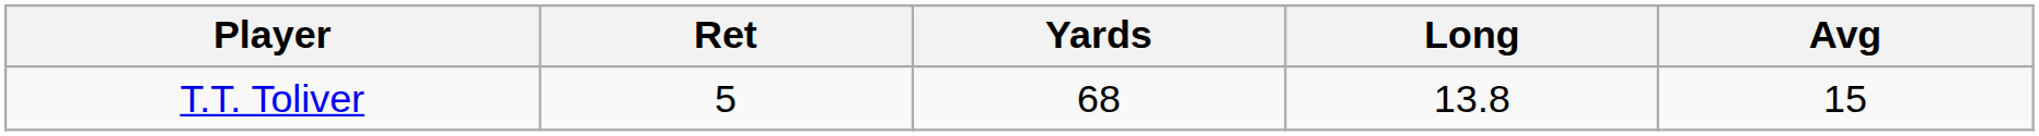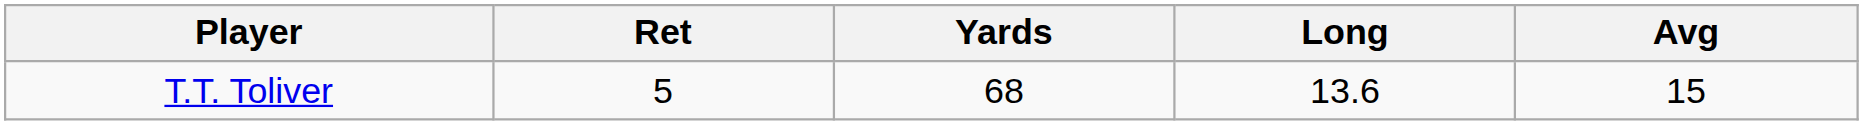T.T. Toliver | Long: 13.8 -> 13.6
